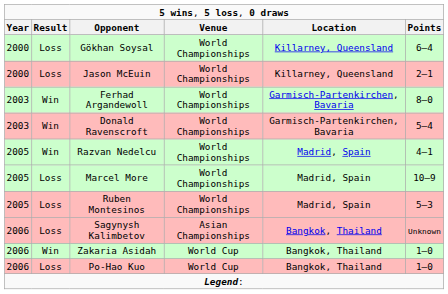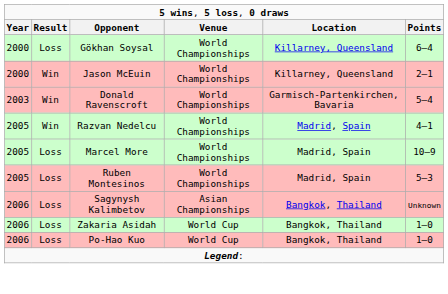Jason McEuin | column 2: Loss -> Win
- row: 2003 | Win | Ferhad Argandewoll | World Championships | Garmisch-Partenkirchen, Bavaria | 8–0
Zakaria Asidah | column 2: Win -> Loss
